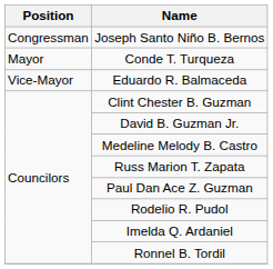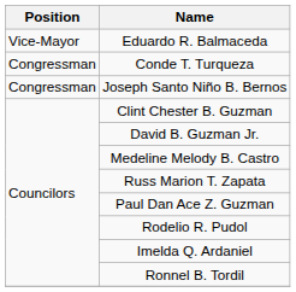rows swapped: Joseph Santo Niño B. Bernos <-> Eduardo R. Balmaceda
Conde T. Turqueza | Position: Mayor -> Congressman
